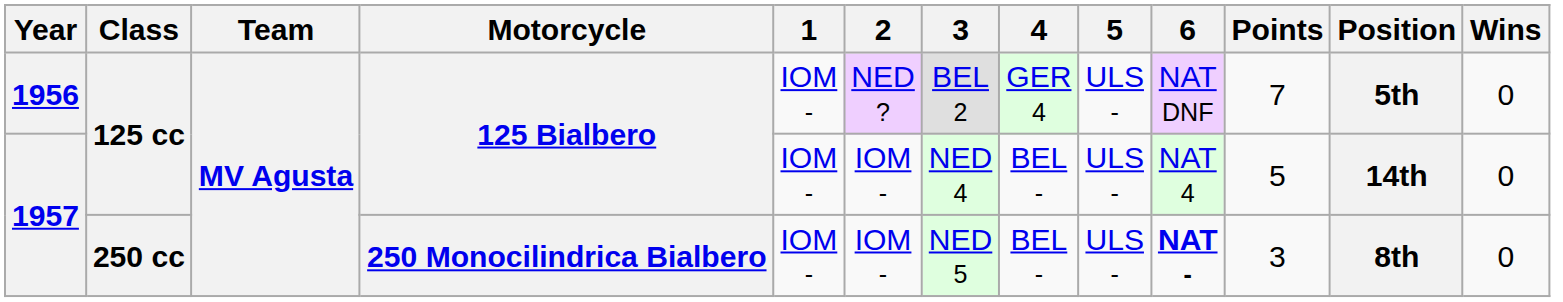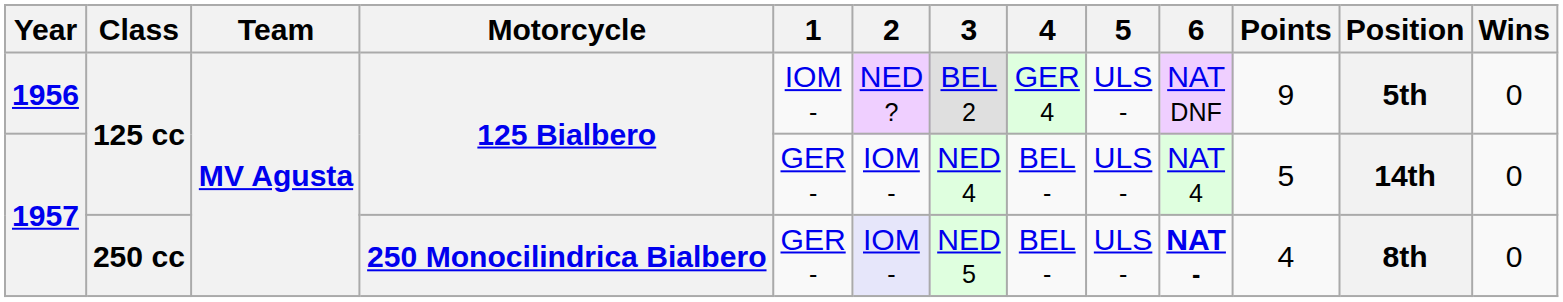1956 | Points: 7 -> 9
1957 / 125 cc | 1: IOM - -> GER -
1957 / 250 cc | 1: IOM - -> GER -
1957 / 250 cc | 2: no background -> lavender background
1957 / 250 cc | Points: 3 -> 4
